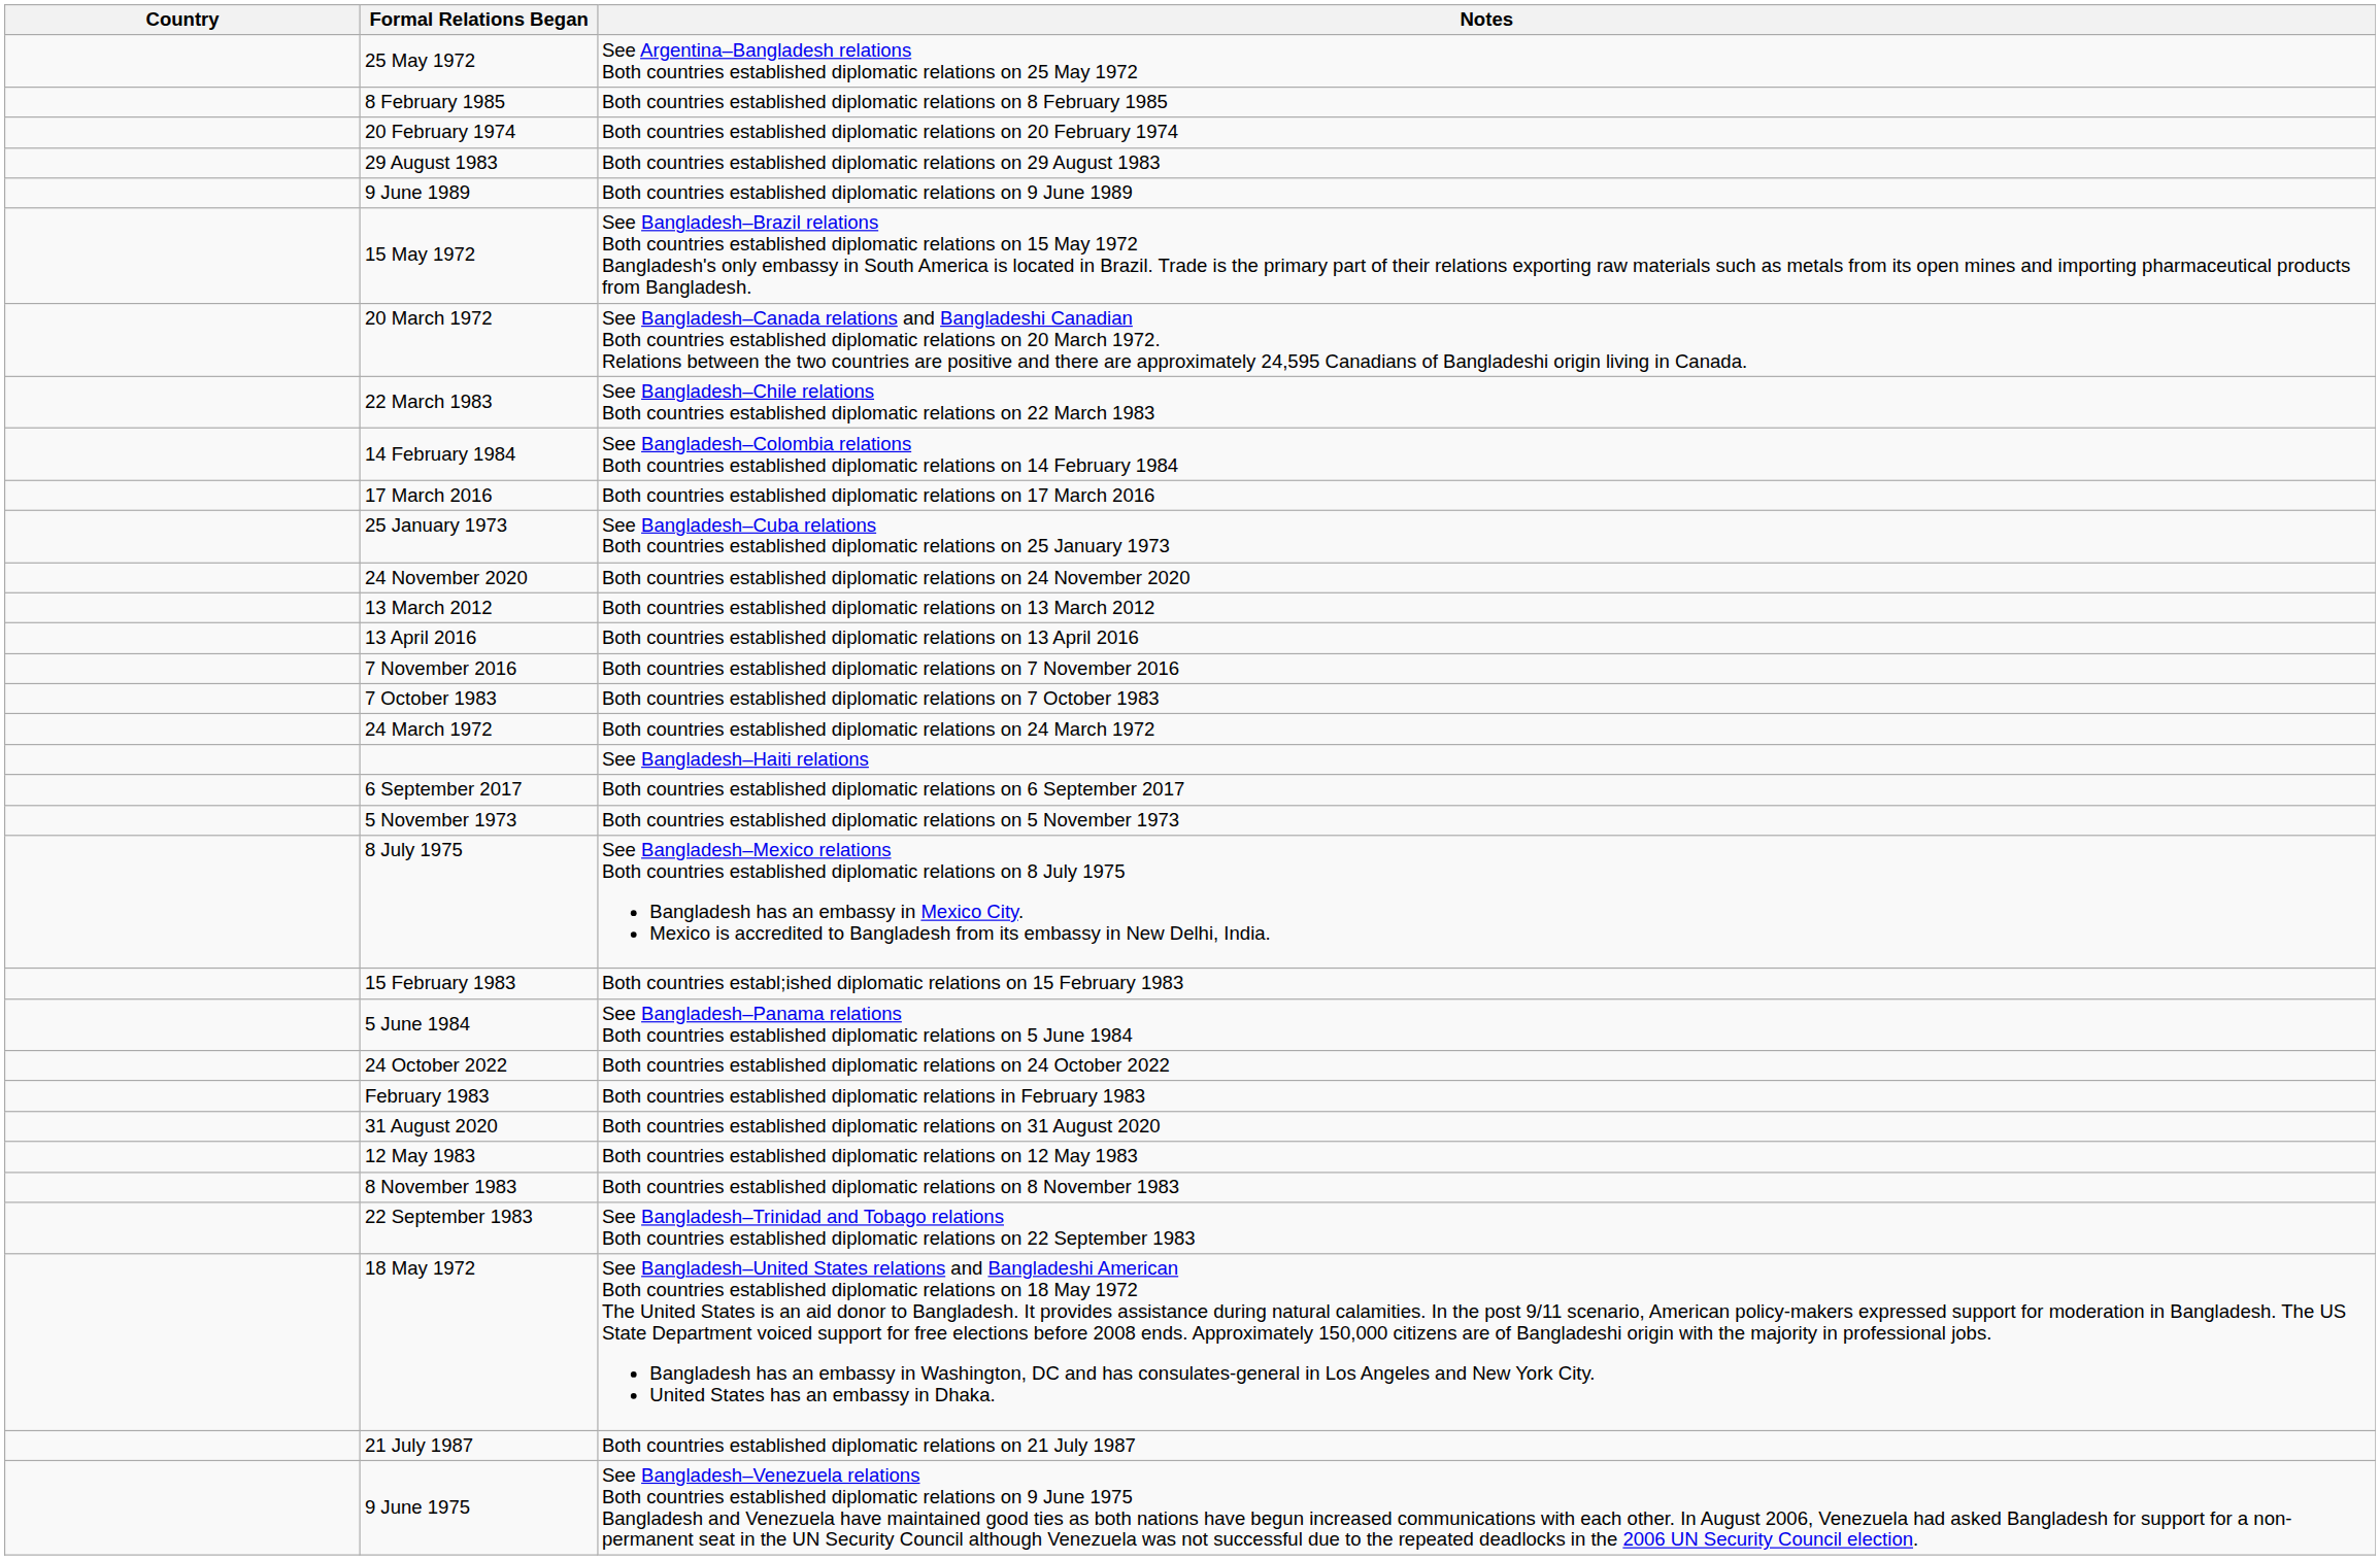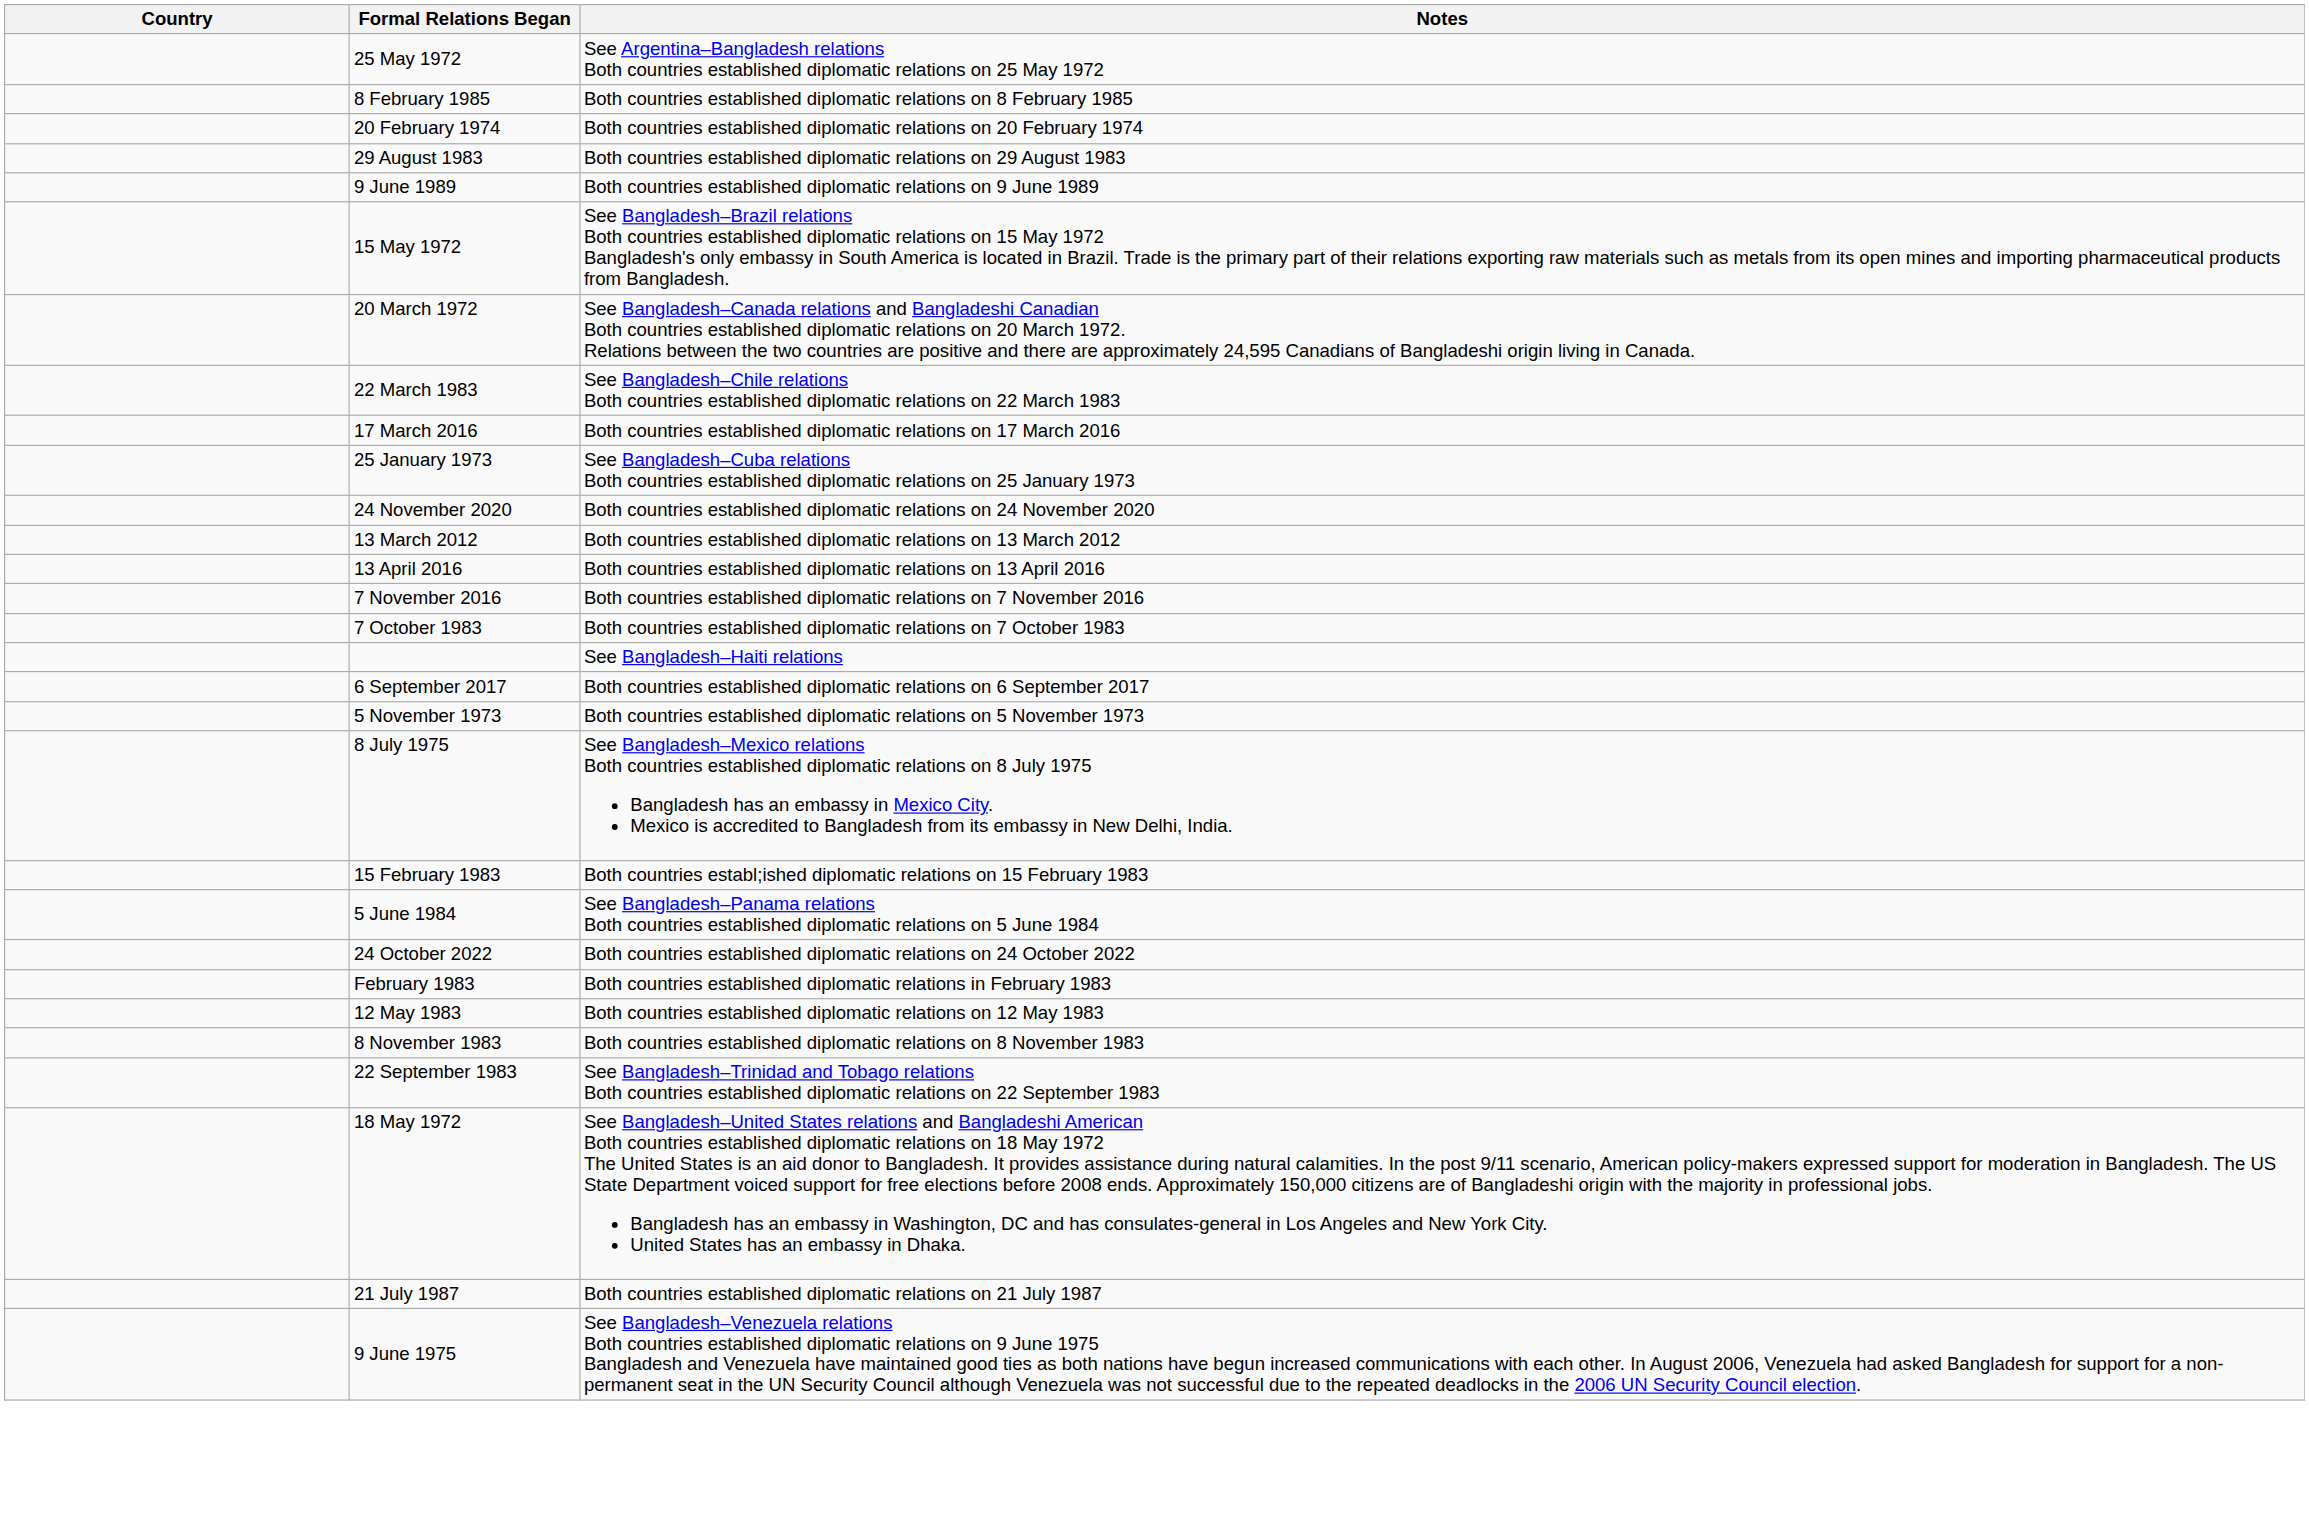- row: 14 February 1984 | See Bangladesh–Colombia relations Both countries established diplomatic relations on 14 February 1984
- row: 24 March 1972 | Both countries established diplomatic relations on 24 March 1972
- row: 31 August 2020 | Both countries established diplomatic relations on 31 August 2020
